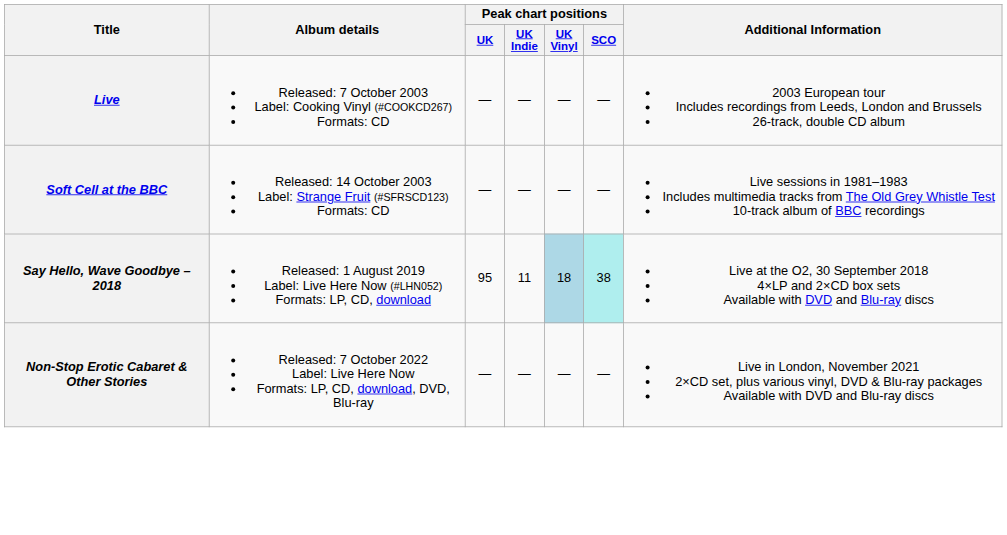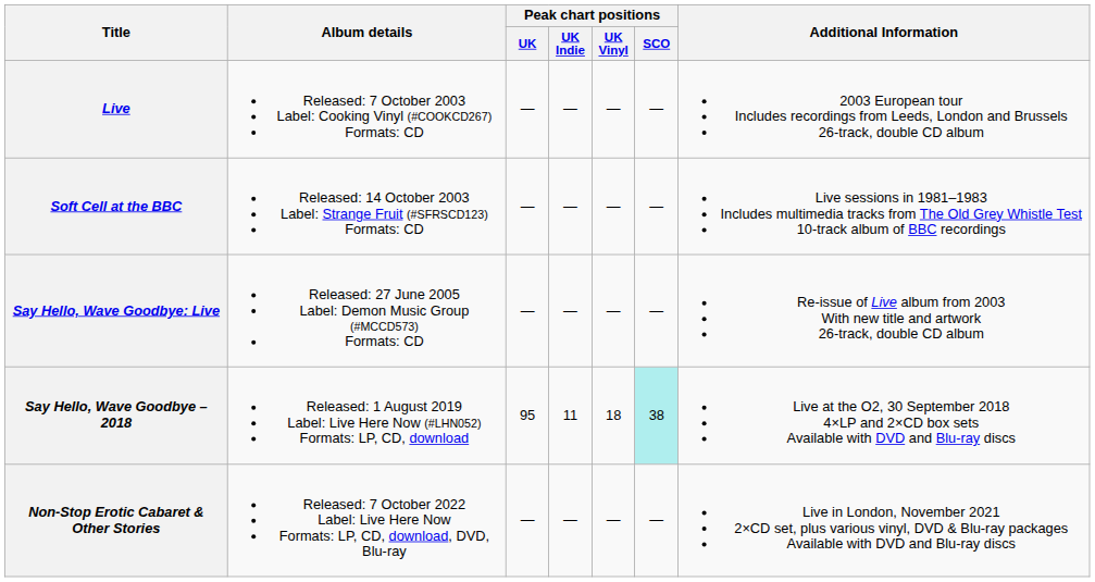+ row: Say Hello, Wave Goodbye: Live | Released: 27 June 2005 Label: Demon Music Group (#MCCD573) Formats: CD | — | — | — | — | Re-issue of Live album from 2003 With new title and artwork 26-track, double CD album
Say Hello, Wave Goodbye – 2018 | Peak chart positions / UK Vinyl: lightblue background -> no background
